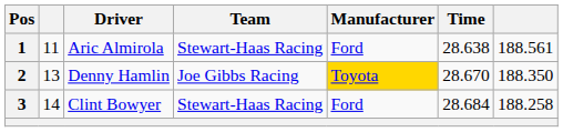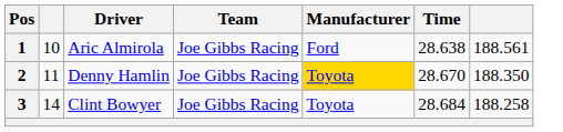1 | column 2: 11 -> 10
1 | Team: Stewart-Haas Racing -> Joe Gibbs Racing
2 | column 2: 13 -> 11
3 | Team: Stewart-Haas Racing -> Joe Gibbs Racing
3 | Manufacturer: Ford -> Toyota
